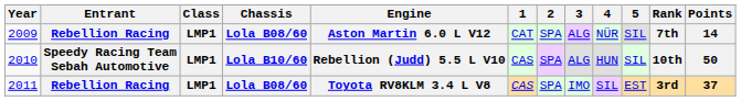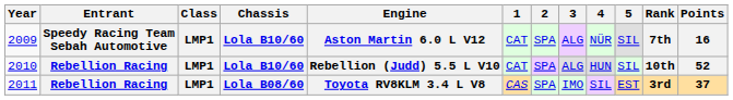2009 | Entrant: Rebellion Racing -> Speedy Racing Team Sebah Automotive
2009 | Chassis: Lola B08/60 -> Lola B10/60
2009 | Points: 14 -> 16
2010 | Entrant: Speedy Racing Team Sebah Automotive -> Rebellion Racing
2010 | 1: CAS -> CAT
2010 | Points: 50 -> 52
